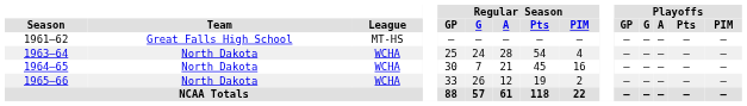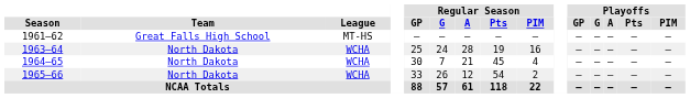1963–64 | Regular Season / Pts: 54 -> 19
1963–64 | Regular Season / PIM: 4 -> 16
1964–65 | Regular Season / PIM: 16 -> 4
1965–66 | Regular Season / Pts: 19 -> 54
